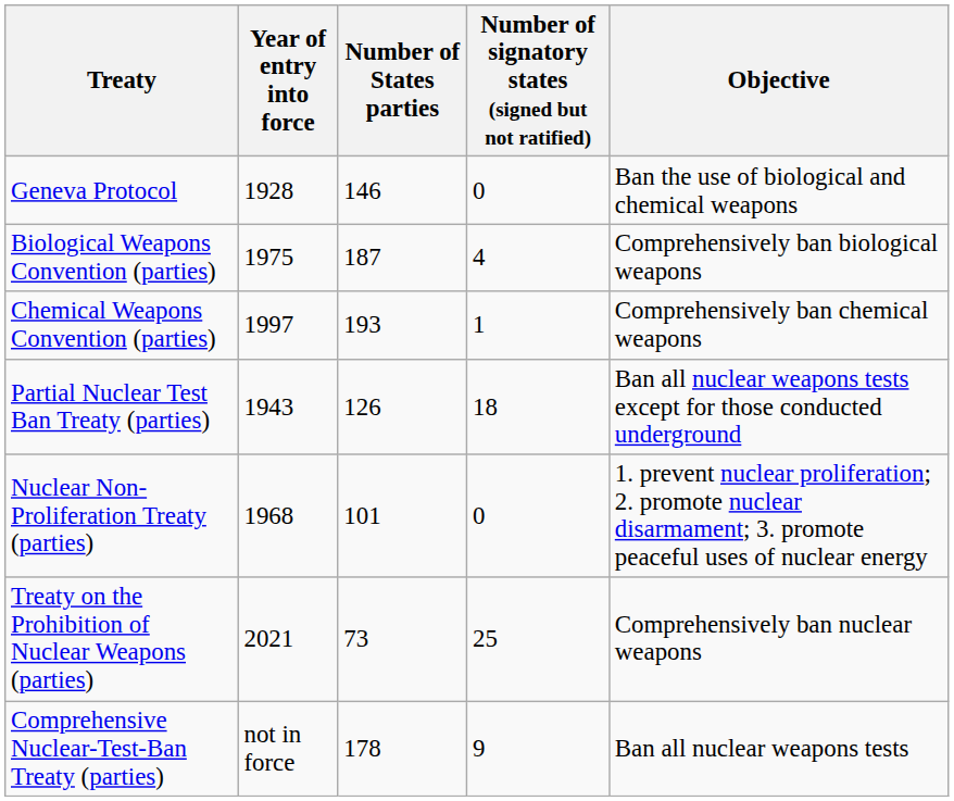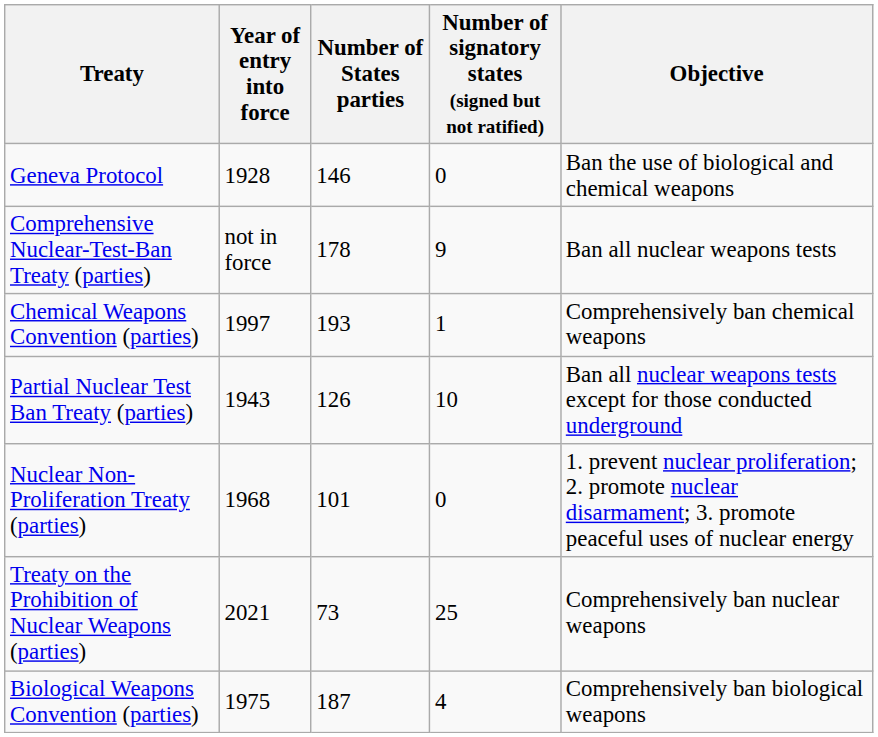rows swapped: Biological Weapons Convention (parties) <-> Comprehensive Nuclear-Test-Ban Treaty (parties)
Partial Nuclear Test Ban Treaty (parties) | Number of signatory states (signed but not ratified): 18 -> 10
